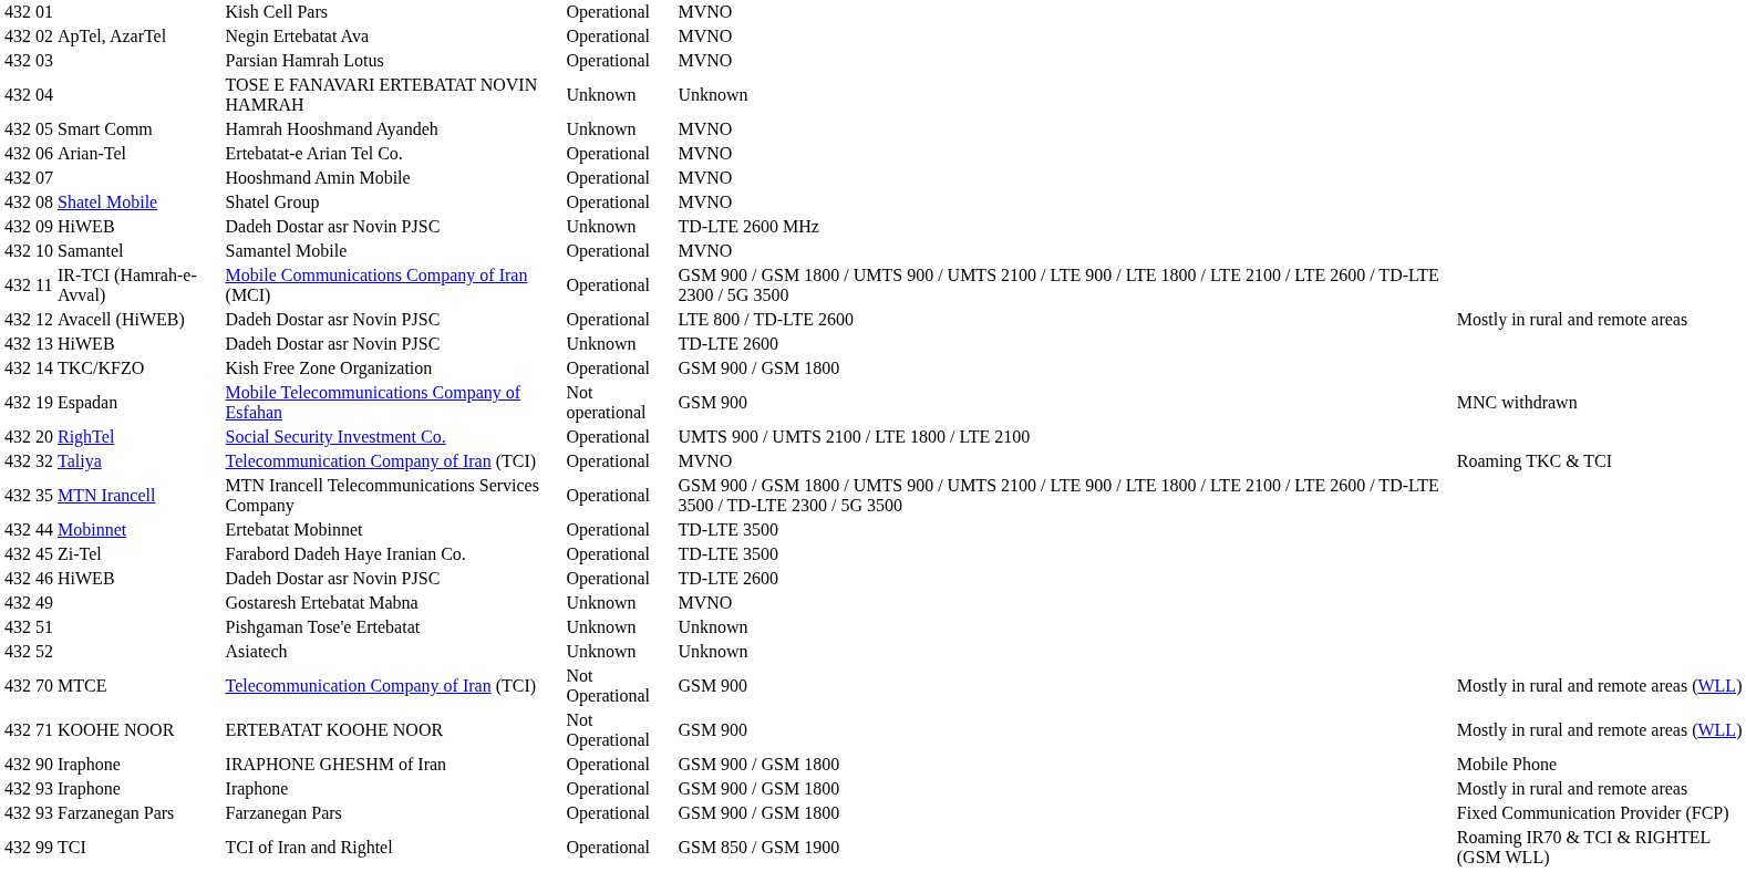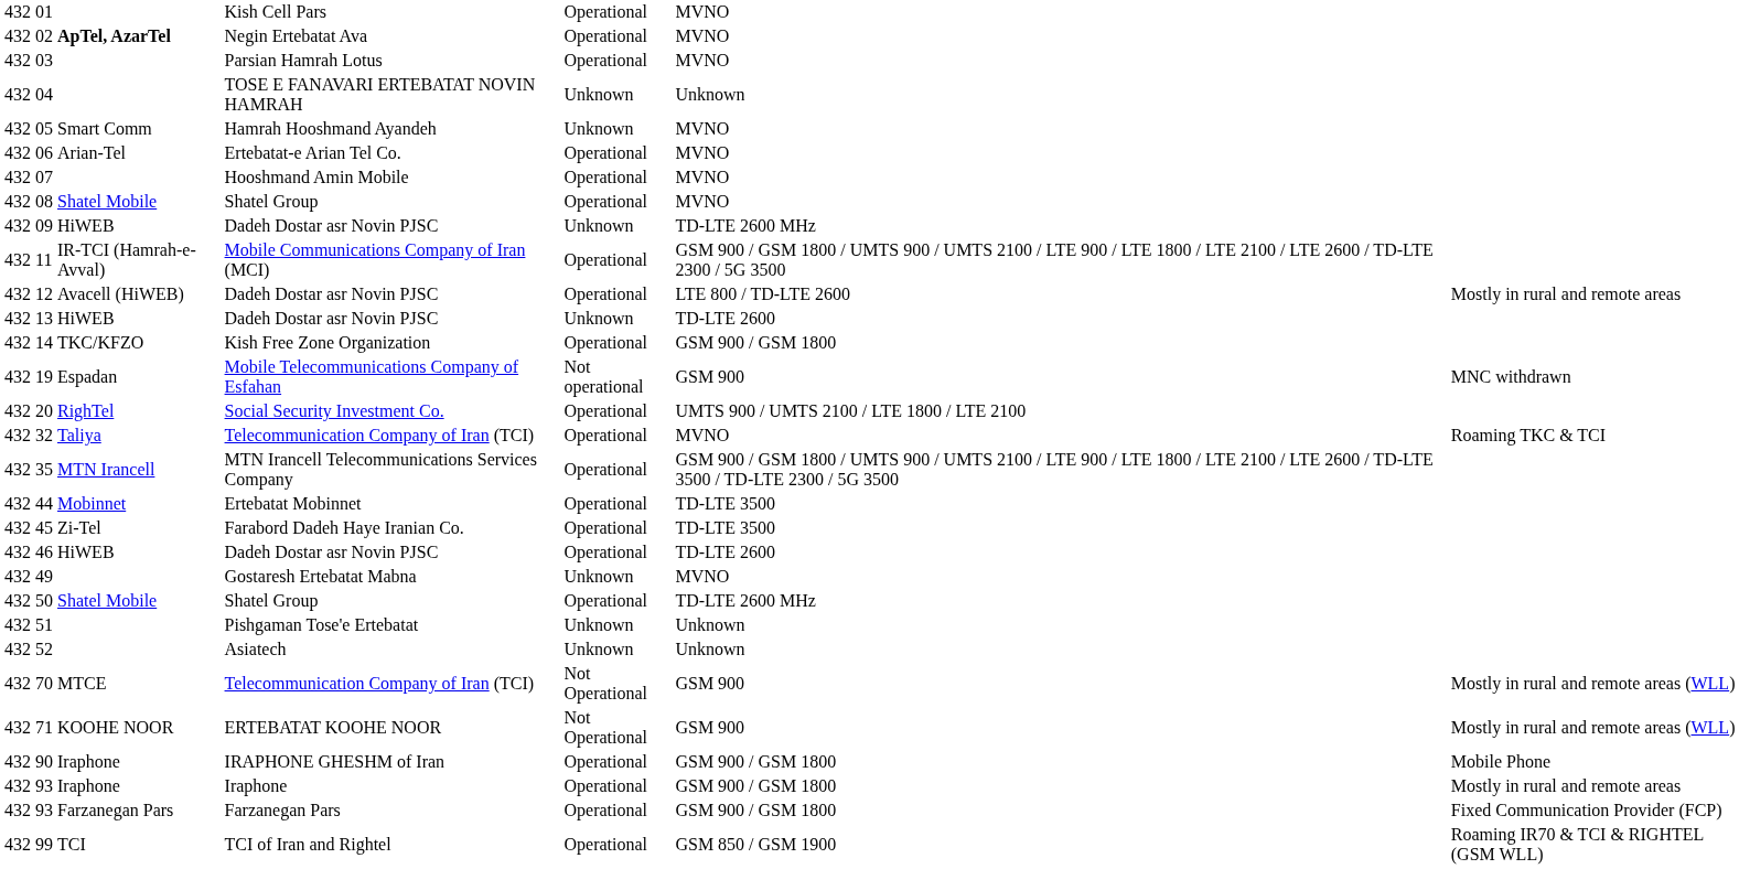02 | column 3: normal -> bold
- row: 432 | 10 | Samantel | Samantel Mobile | Operational | MVNO
+ row: 432 | 50 | Shatel Mobile | Shatel Group | Operational | TD-LTE 2600 MHz
